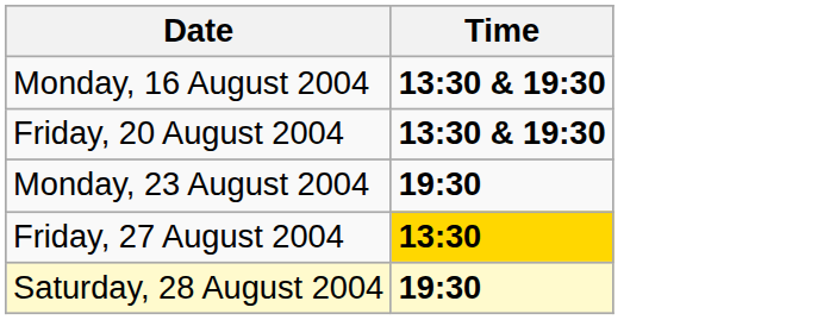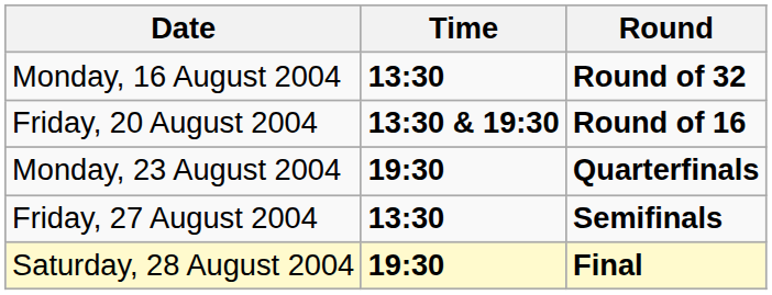+ column: Round | Round of 32 | Round of 16 | Quarterfinals | Semifinals | Final
Monday, 16 August 2004 | Time: 13:30 & 19:30 -> 13:30
Friday, 27 August 2004 | Time: gold background -> no background
